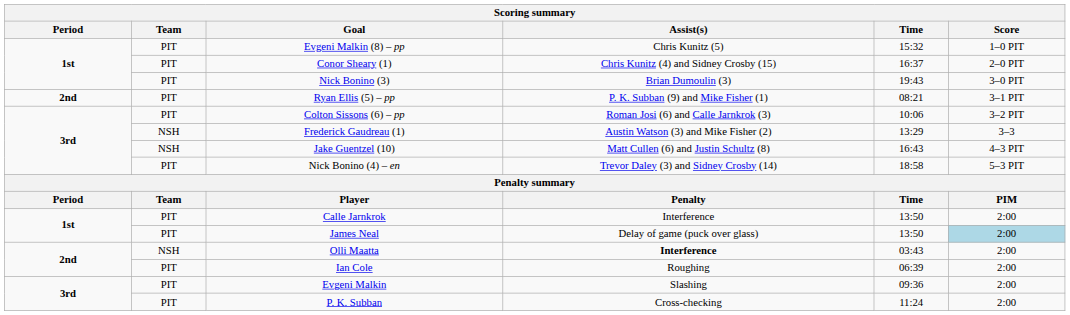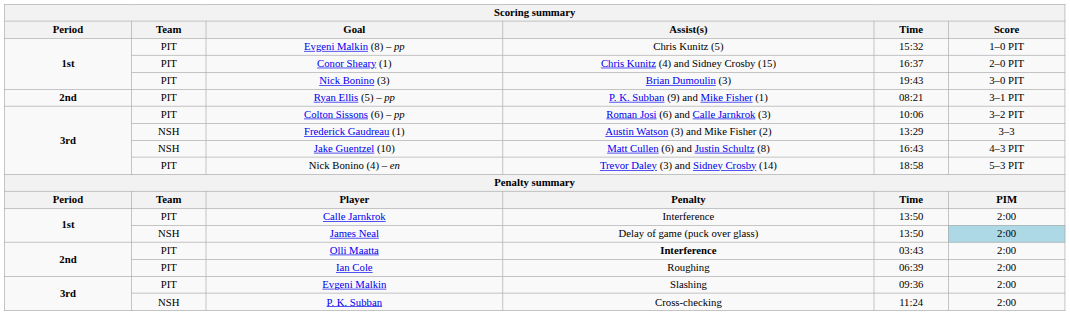James Neal | Team: PIT -> NSH
Olli Maatta | Team: NSH -> PIT
P. K. Subban | Team: PIT -> NSH
